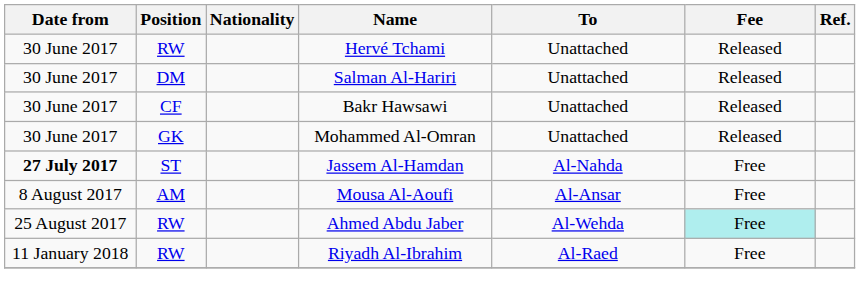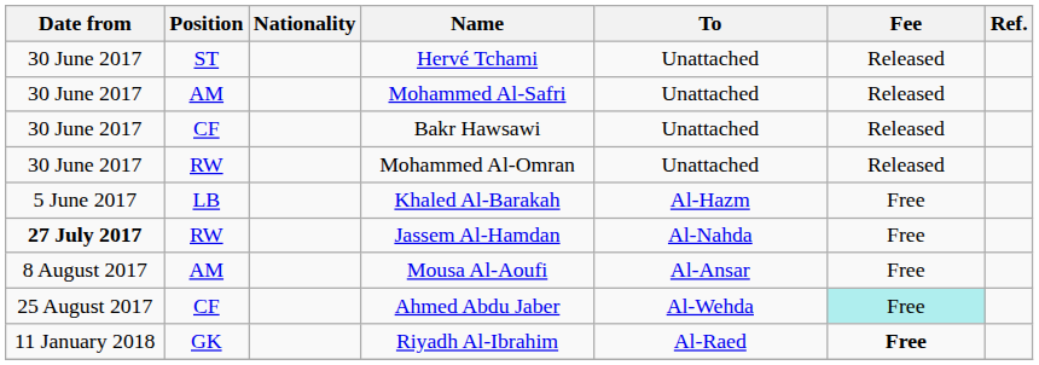Hervé Tchami | Position: RW -> ST
+ row: 30 June 2017 | AM | Mohammed Al-Safri | Unattached | Released
- row: 30 June 2017 | DM | Salman Al-Hariri | Unattached | Released
Mohammed Al-Omran | Position: GK -> RW
+ row: 5 June 2017 | LB | Khaled Al-Barakah | Al-Hazm | Free
Jassem Al-Hamdan | Position: ST -> RW
Ahmed Abdu Jaber | Position: RW -> CF
Riyadh Al-Ibrahim | Position: RW -> GK
Riyadh Al-Ibrahim | Fee: normal -> bold
